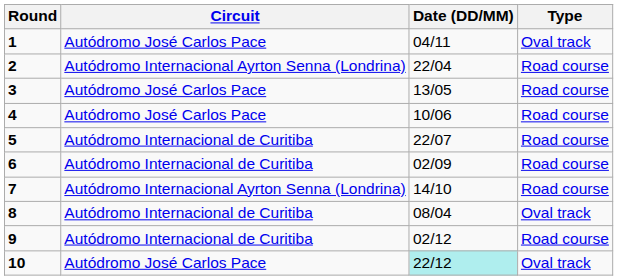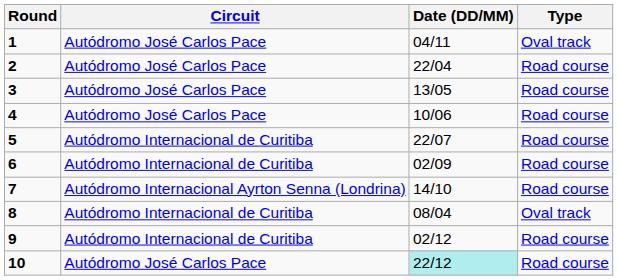2 | Circuit: Autódromo Internacional Ayrton Senna (Londrina) -> Autódromo José Carlos Pace
10 | Type: Oval track -> Road course
